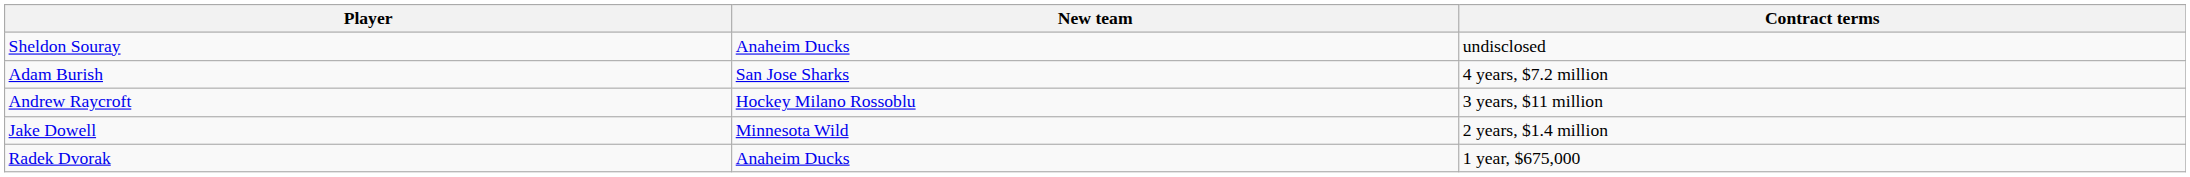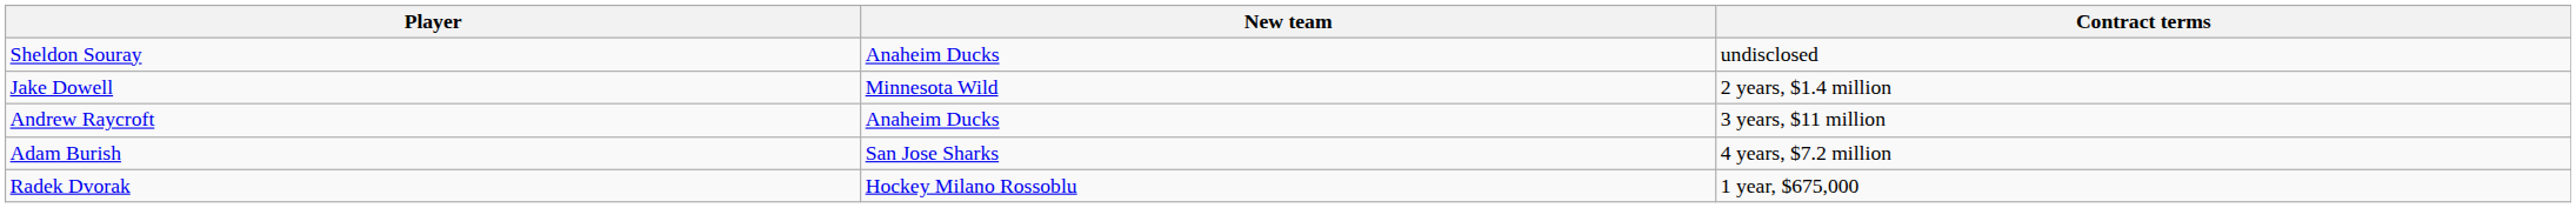rows swapped: Adam Burish <-> Jake Dowell
Andrew Raycroft | New team: Hockey Milano Rossoblu -> Anaheim Ducks
Radek Dvorak | New team: Anaheim Ducks -> Hockey Milano Rossoblu
